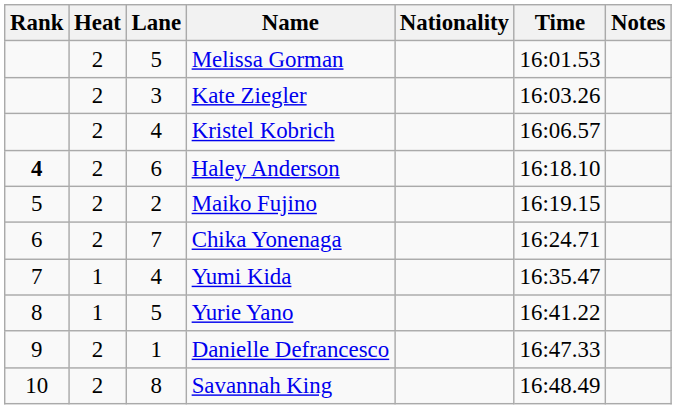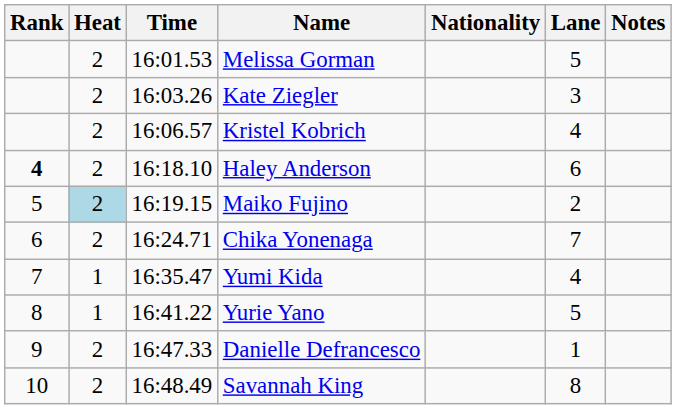columns swapped: Lane <-> Time
Maiko Fujino | Heat: no background -> lightblue background
